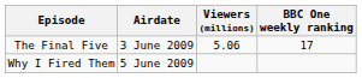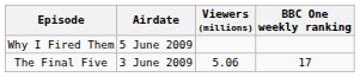rows swapped: The Final Five <-> Why I Fired Them
